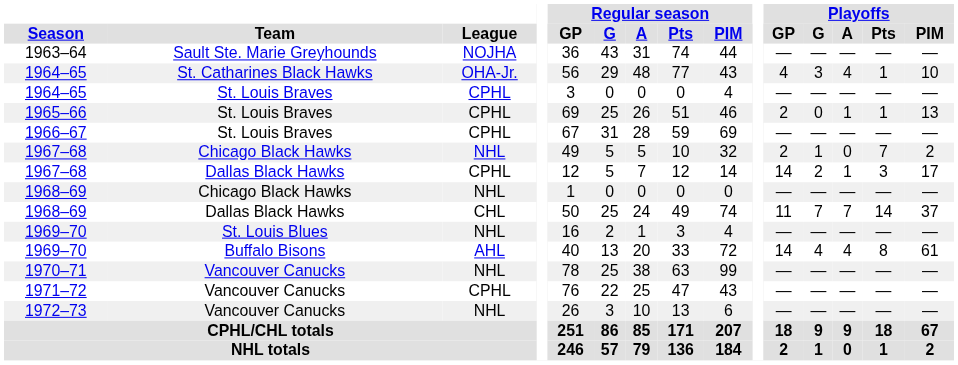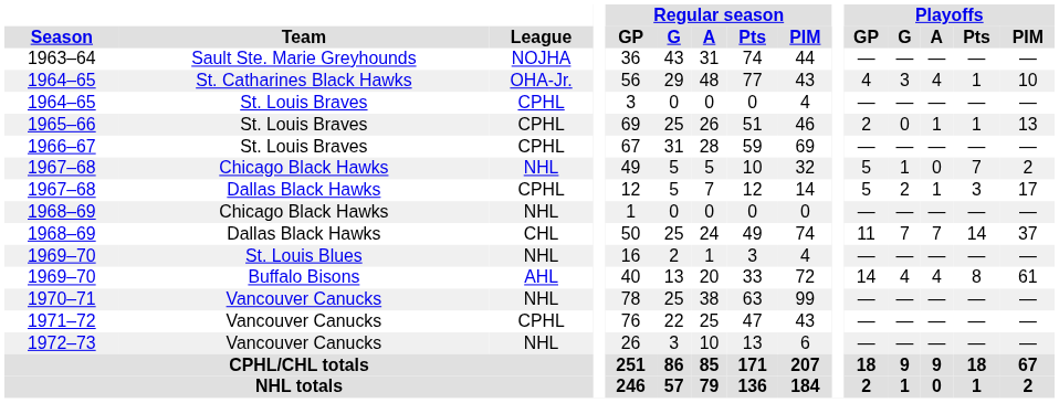1967–68 / Chicago Black Hawks | Playoffs / GP: 2 -> 5
1967–68 / Dallas Black Hawks | Playoffs / GP: 14 -> 5
